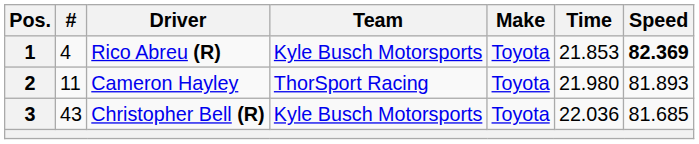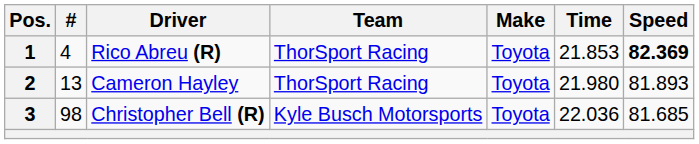1 | Team: Kyle Busch Motorsports -> ThorSport Racing
2 | #: 11 -> 13
3 | #: 43 -> 98
